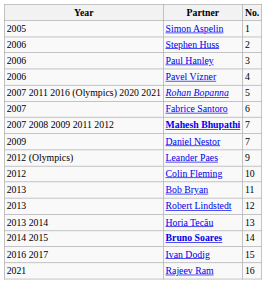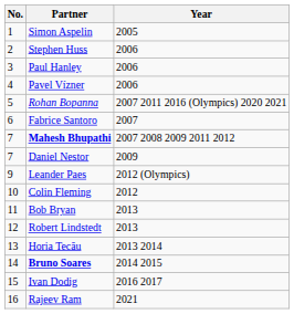columns swapped: No. <-> Year
